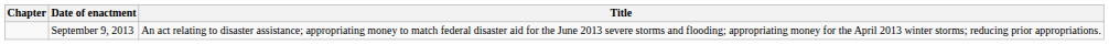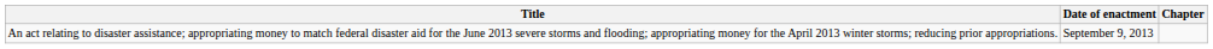columns swapped: Chapter <-> Title
